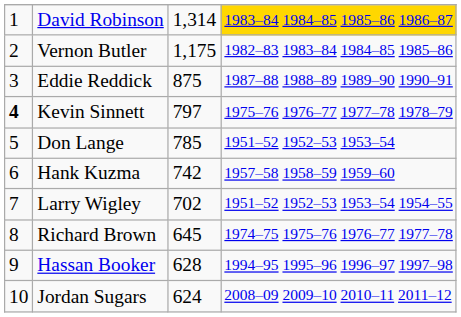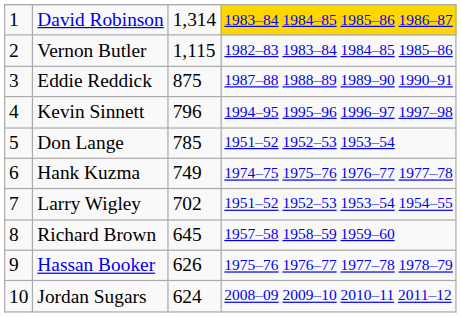Vernon Butler | column 3: 1,175 -> 1,115
Kevin Sinnett | column 1: bold -> normal
Kevin Sinnett | column 3: 797 -> 796
Kevin Sinnett | column 4: 1975–76 1976–77 1977–78 1978–79 -> 1994–95 1995–96 1996–97 1997–98
Hank Kuzma | column 3: 742 -> 749
Hank Kuzma | column 4: 1957–58 1958–59 1959–60 -> 1974–75 1975–76 1976–77 1977–78
Richard Brown | column 4: 1974–75 1975–76 1976–77 1977–78 -> 1957–58 1958–59 1959–60
Hassan Booker | column 3: 628 -> 626
Hassan Booker | column 4: 1994–95 1995–96 1996–97 1997–98 -> 1975–76 1976–77 1977–78 1978–79
